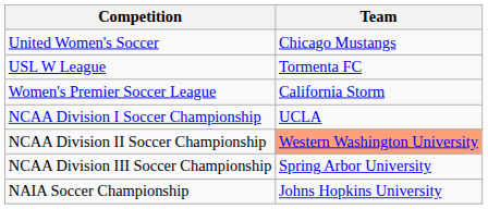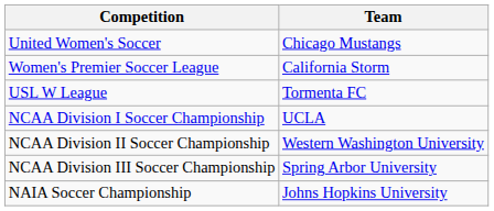rows swapped: USL W League <-> Women's Premier Soccer League
NCAA Division II Soccer Championship | Team: lightsalmon background -> no background
